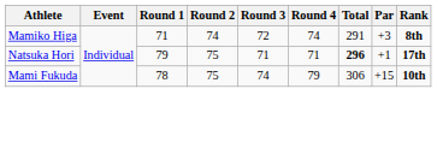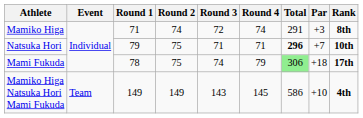Natsuka Hori | Par: +1 -> +7
Natsuka Hori | Rank: 17th -> 10th
Mami Fukuda | Total: no background -> lightgreen background
Mami Fukuda | Par: +15 -> +18
Mami Fukuda | Rank: 10th -> 17th
+ row: Mamiko Higa Natsuka Hori Mami Fukuda | Team | 149 | 149 | 143 | 145 | 586 | +10 | 4th
